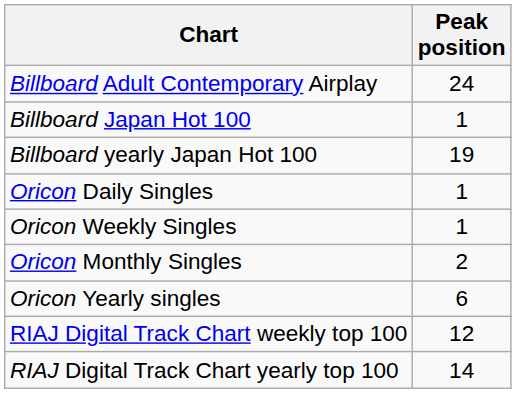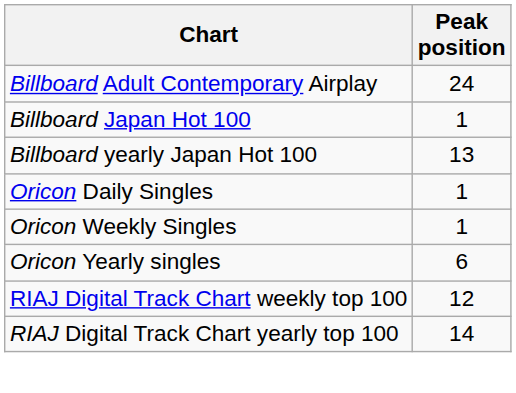Billboard yearly Japan Hot 100 | Peak position: 19 -> 13
- row: Oricon Monthly Singles | 2
